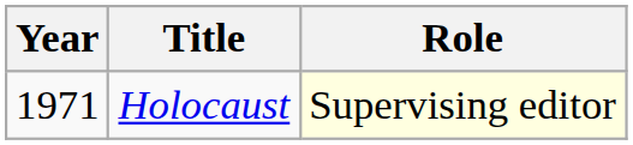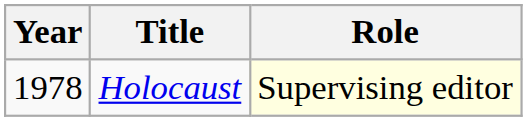Holocaust | Year: 1971 -> 1978
